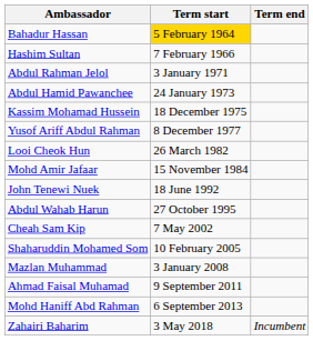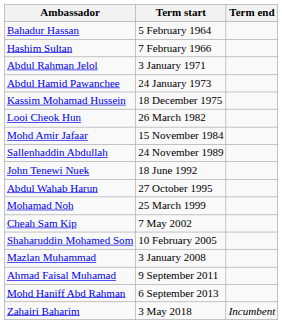Bahadur Hassan | Term start: gold background -> no background
- row: Yusof Ariff Abdul Rahman | 8 December 1977
+ row: Sallenhaddin Abdullah | 24 November 1989
+ row: Mohamad Noh | 25 March 1999
